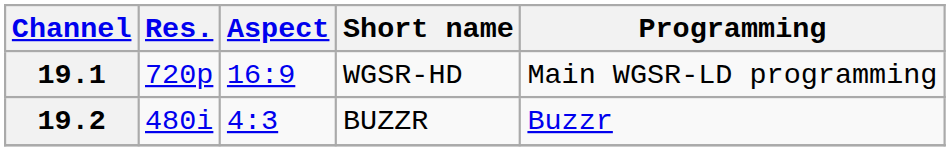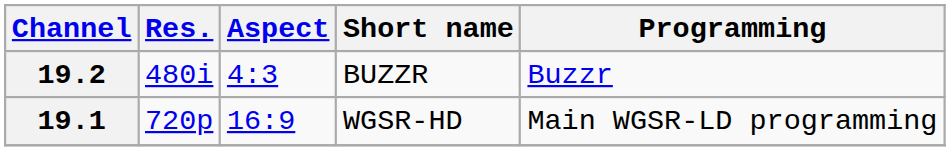rows swapped: 19.1 <-> 19.2
